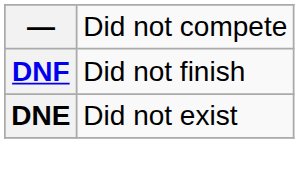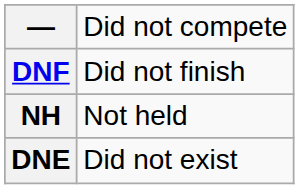+ row: NH | Not held
